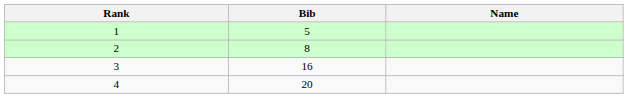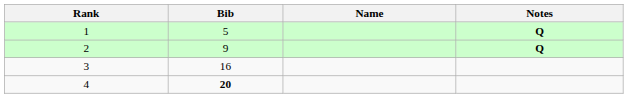+ column: Notes | Q | Q
2 | Bib: 8 -> 9
4 | Bib: normal -> bold
